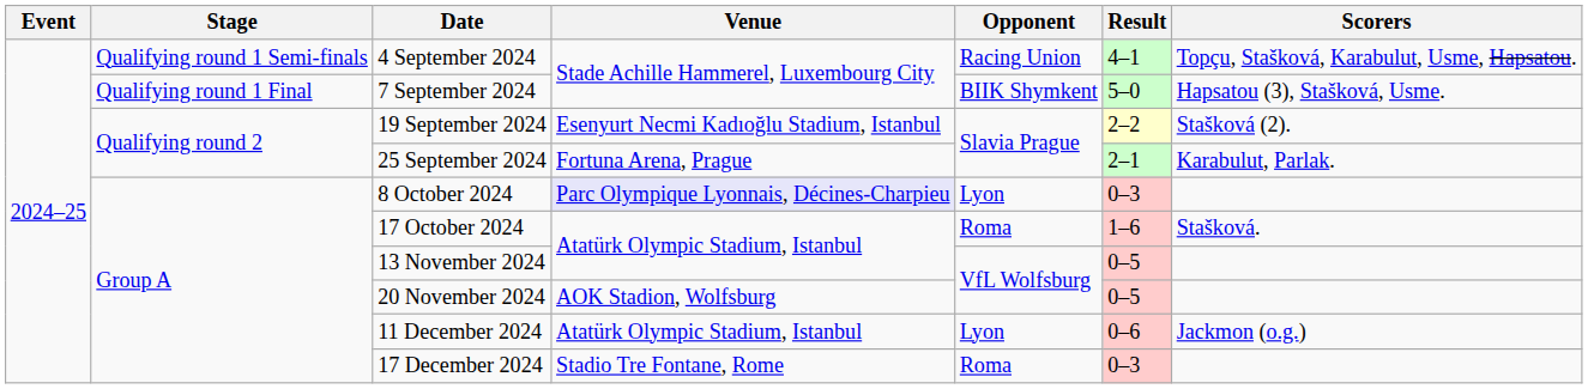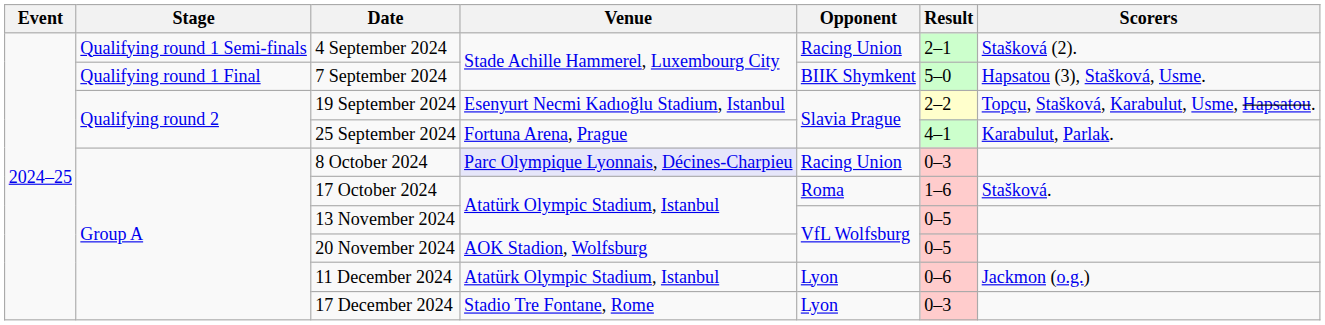4 September 2024 | Result: 4–1 -> 2–1
4 September 2024 | Scorers: Topçu, Stašková, Karabulut, Usme, Hapsatou. -> Stašková (2).
19 September 2024 | Scorers: Stašková (2). -> Topçu, Stašková, Karabulut, Usme, Hapsatou.
25 September 2024 | Result: 2–1 -> 4–1
8 October 2024 | Opponent: Lyon -> Racing Union
17 December 2024 | Opponent: Roma -> Lyon
